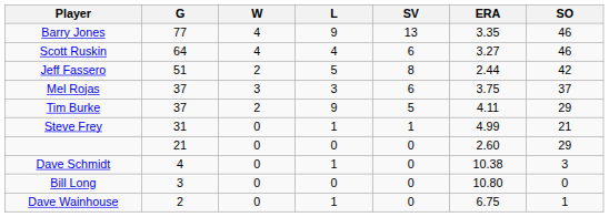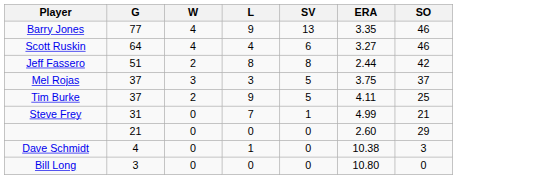Jeff Fassero | L: 5 -> 8
Mel Rojas | SV: 6 -> 5
Tim Burke | SO: 29 -> 25
Steve Frey | L: 1 -> 7
- row: Dave Wainhouse | 2 | 0 | 1 | 0 | 6.75 | 1
